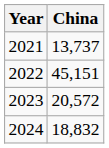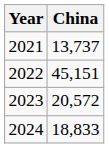2024 | China: 18,832 -> 18,833
